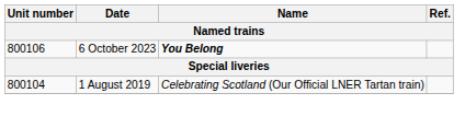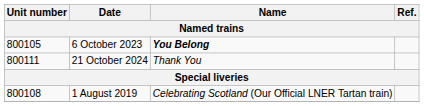6 October 2023 | Unit number: 800106 -> 800105
+ row: 800111 | 21 October 2024 | Thank You
1 August 2019 | Unit number: 800104 -> 800108
